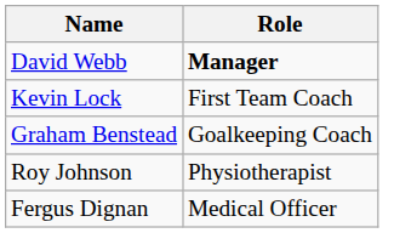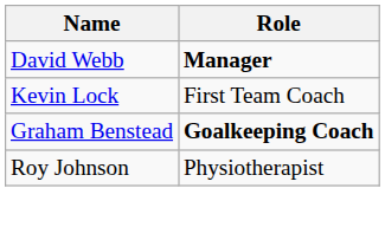Graham Benstead | Role: normal -> bold
- row: Fergus Dignan | Medical Officer
